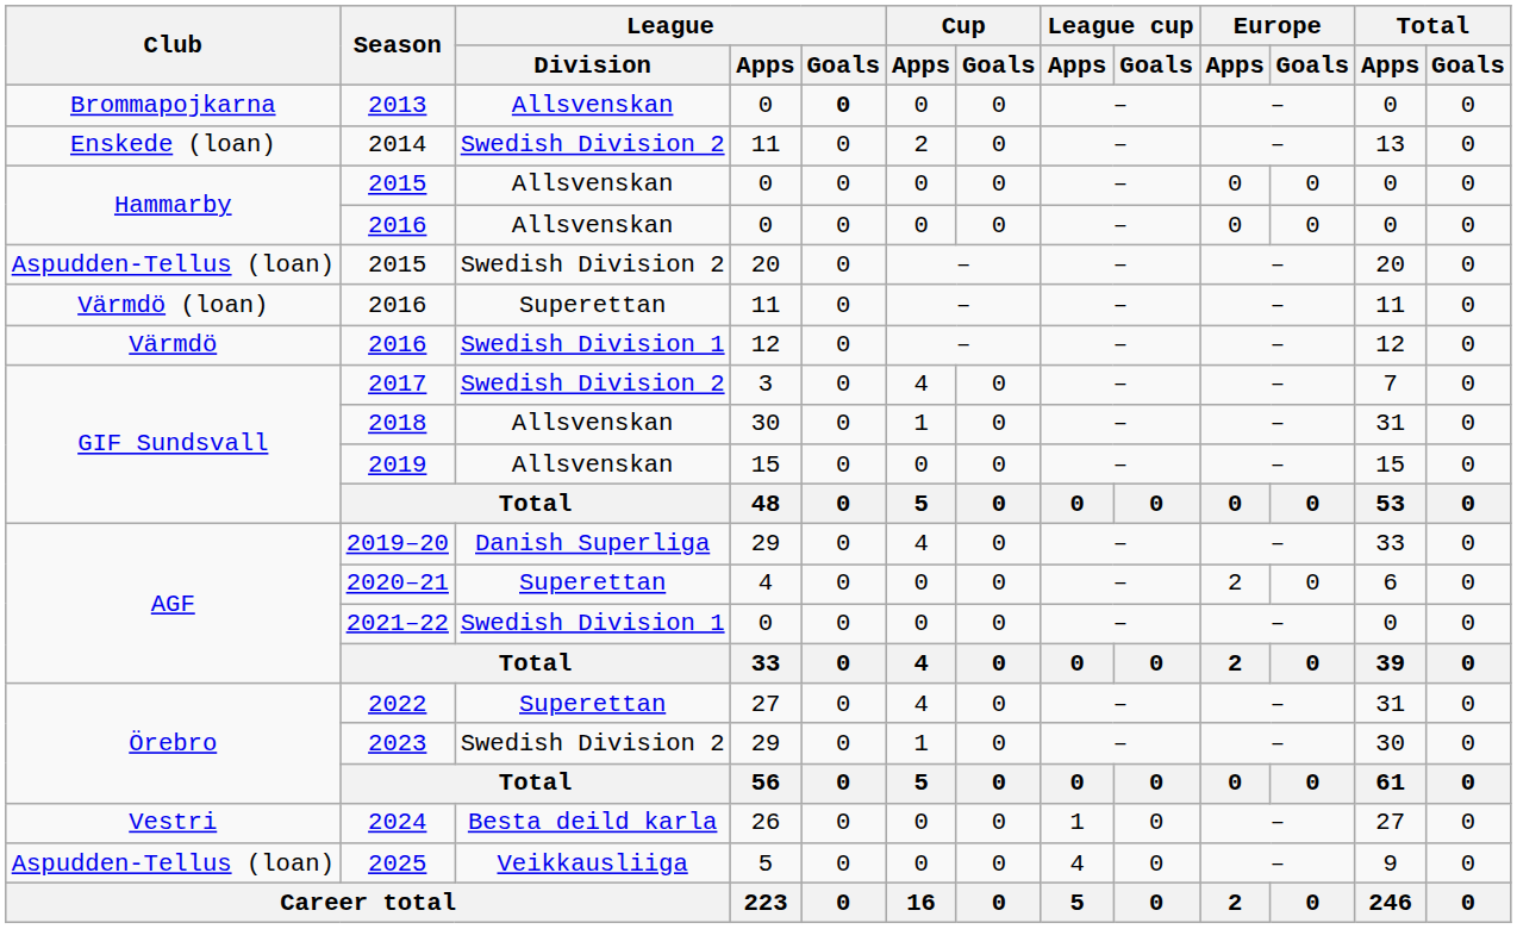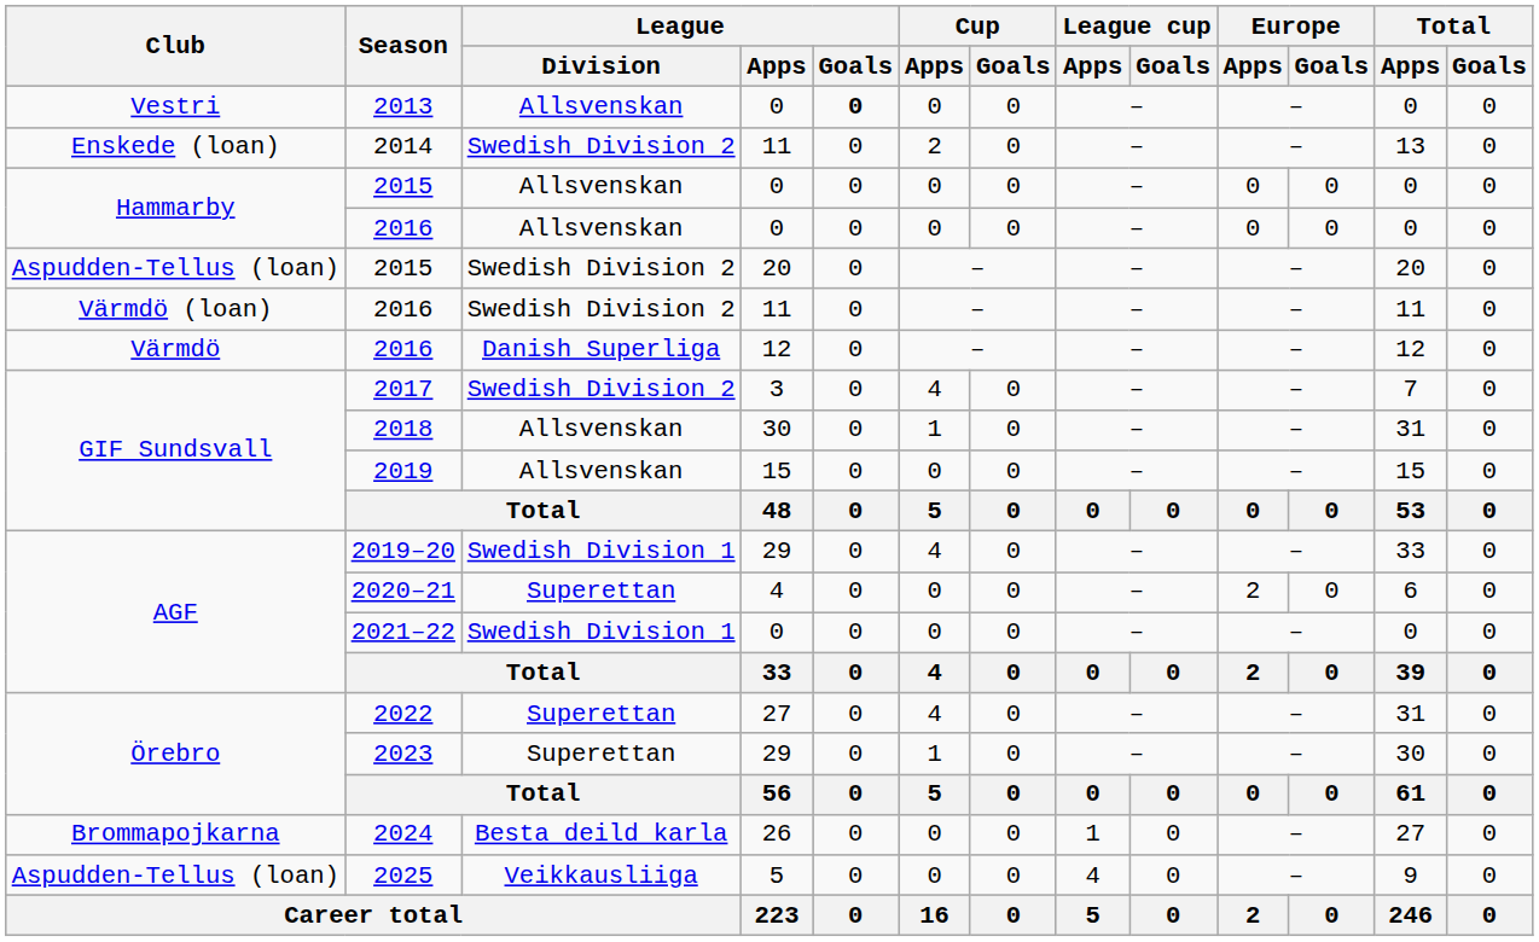2013 | Club: Brommapojkarna -> Vestri
2016 / 11 | League / Division: Superettan -> Swedish Division 2
2016 / 12 | League / Division: Swedish Division 1 -> Danish Superliga
2019–20 | League / Division: Danish Superliga -> Swedish Division 1
2023 | League / Division: Swedish Division 2 -> Superettan
2024 | Club: Vestri -> Brommapojkarna
